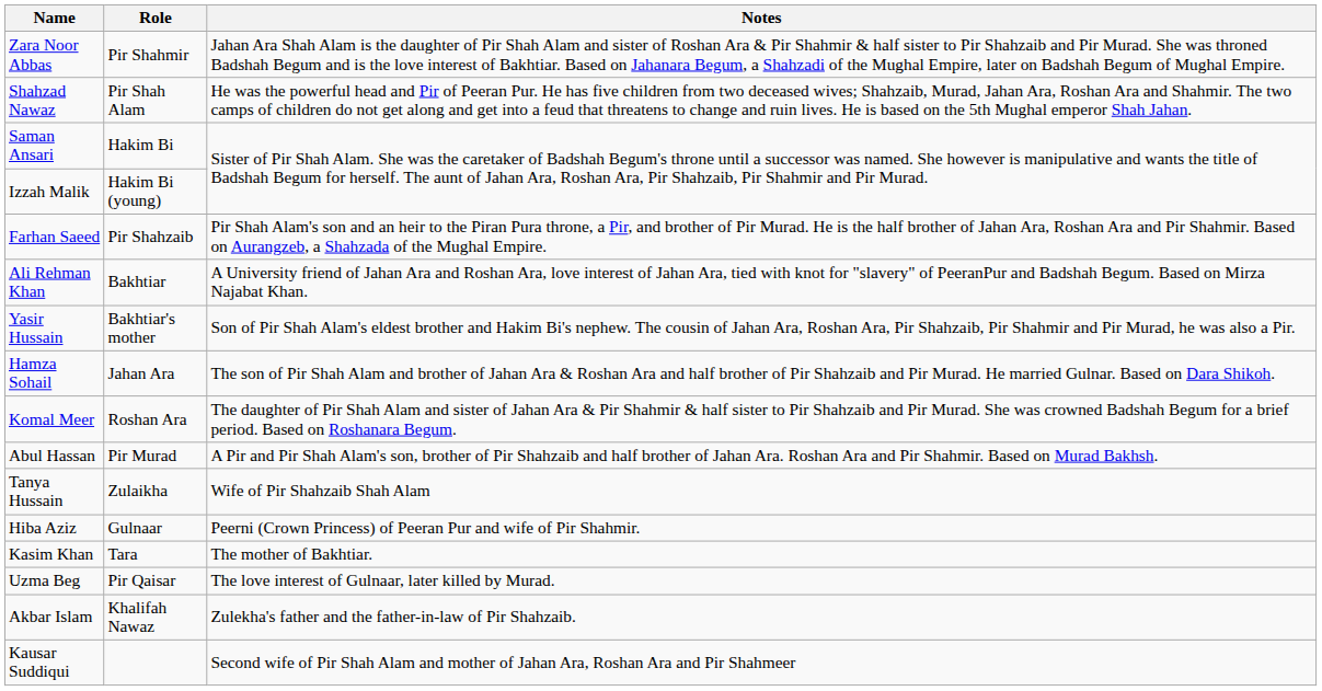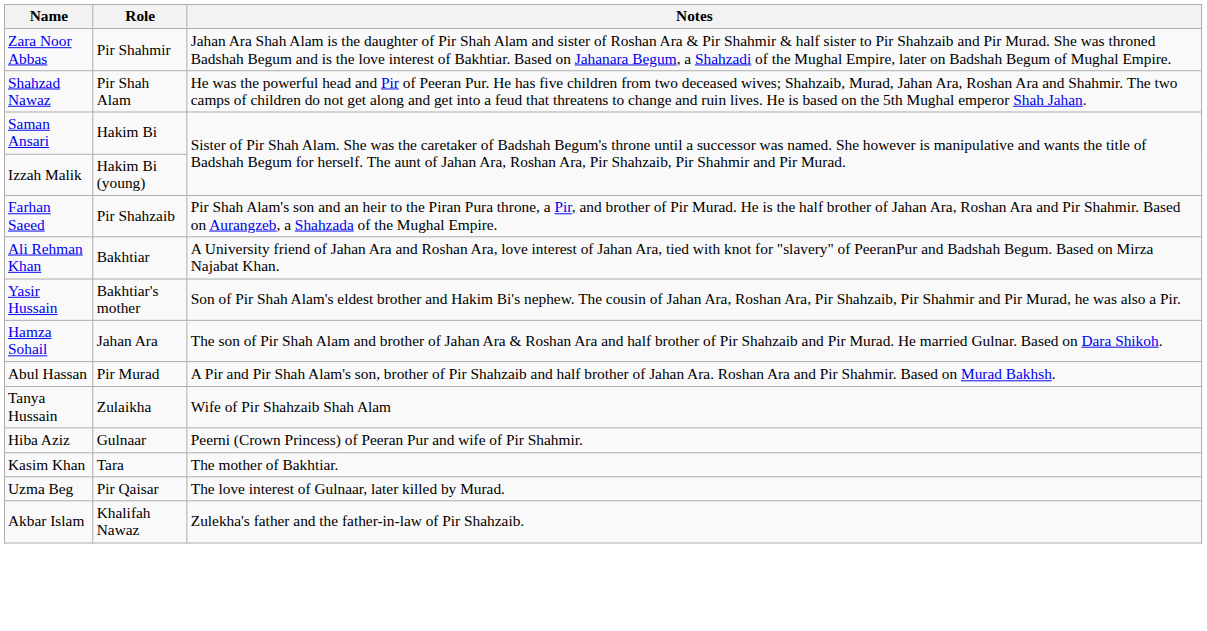- row: Komal Meer | Roshan Ara | The daughter of Pir Shah Alam and sister of Jahan Ara & Pir Shahmir & half sister to Pir Shahzaib and Pir Murad. She was crowned Badshah Begum for a brief period. Based on Roshanara Begum.
- row: Kausar Suddiqui | Second wife of Pir Shah Alam and mother of Jahan Ara, Roshan Ara and Pir Shahmeer
